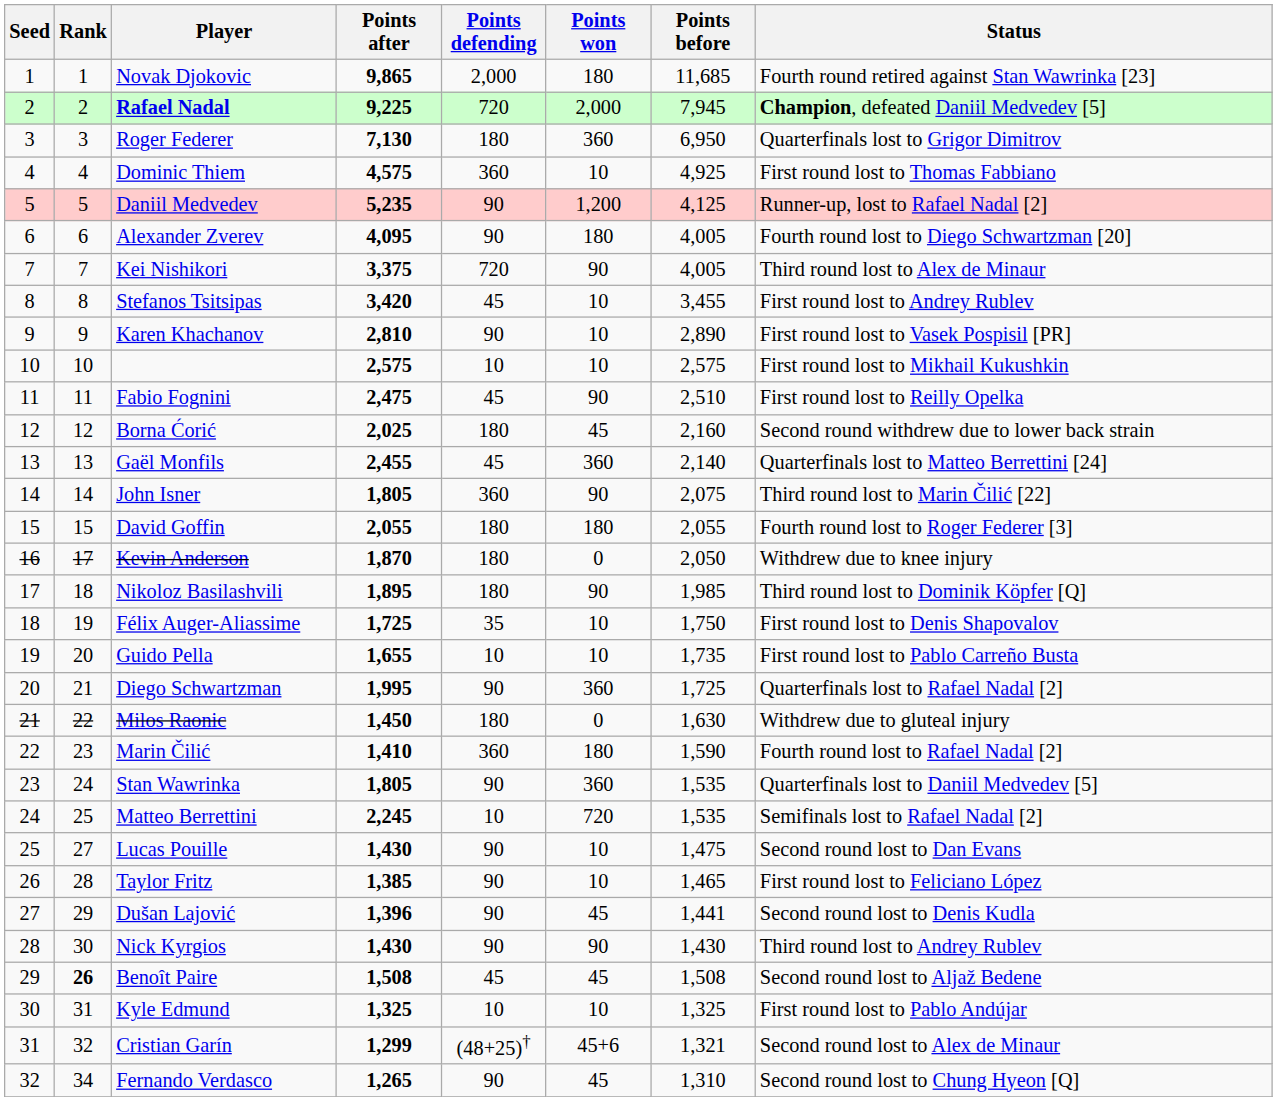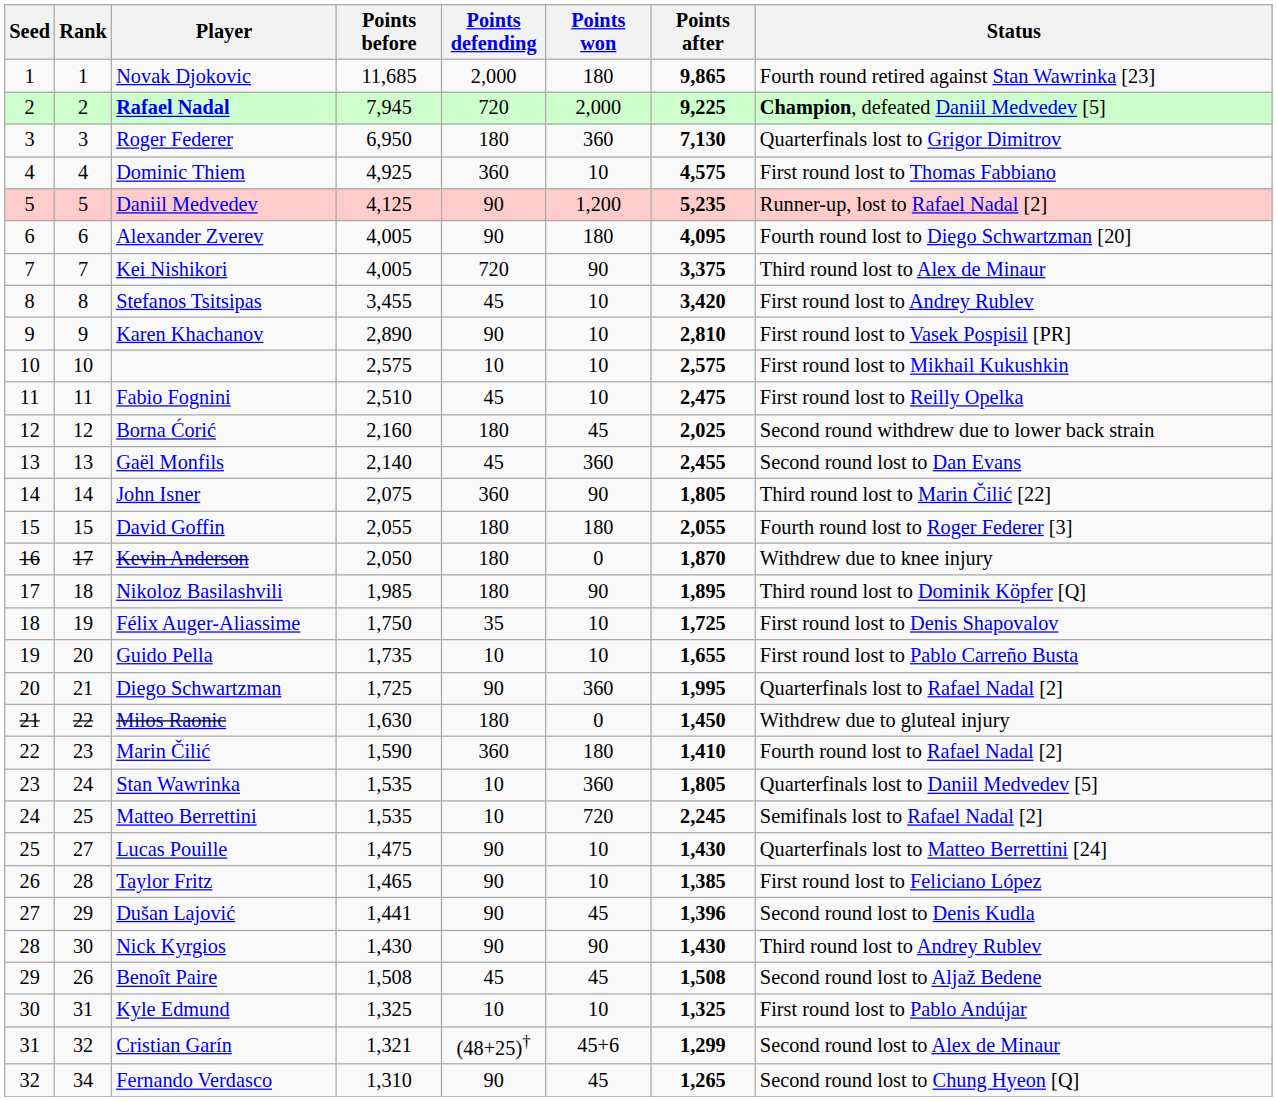columns swapped: Points before <-> Points after
Fabio Fognini | Points won: 90 -> 10
Gaël Monfils | Status: Quarterfinals lost to Matteo Berrettini [24] -> Second round lost to Dan Evans
Stan Wawrinka | Points defending: 90 -> 10
Lucas Pouille | Status: Second round lost to Dan Evans -> Quarterfinals lost to Matteo Berrettini [24]
Benoît Paire | Rank: bold -> normal
